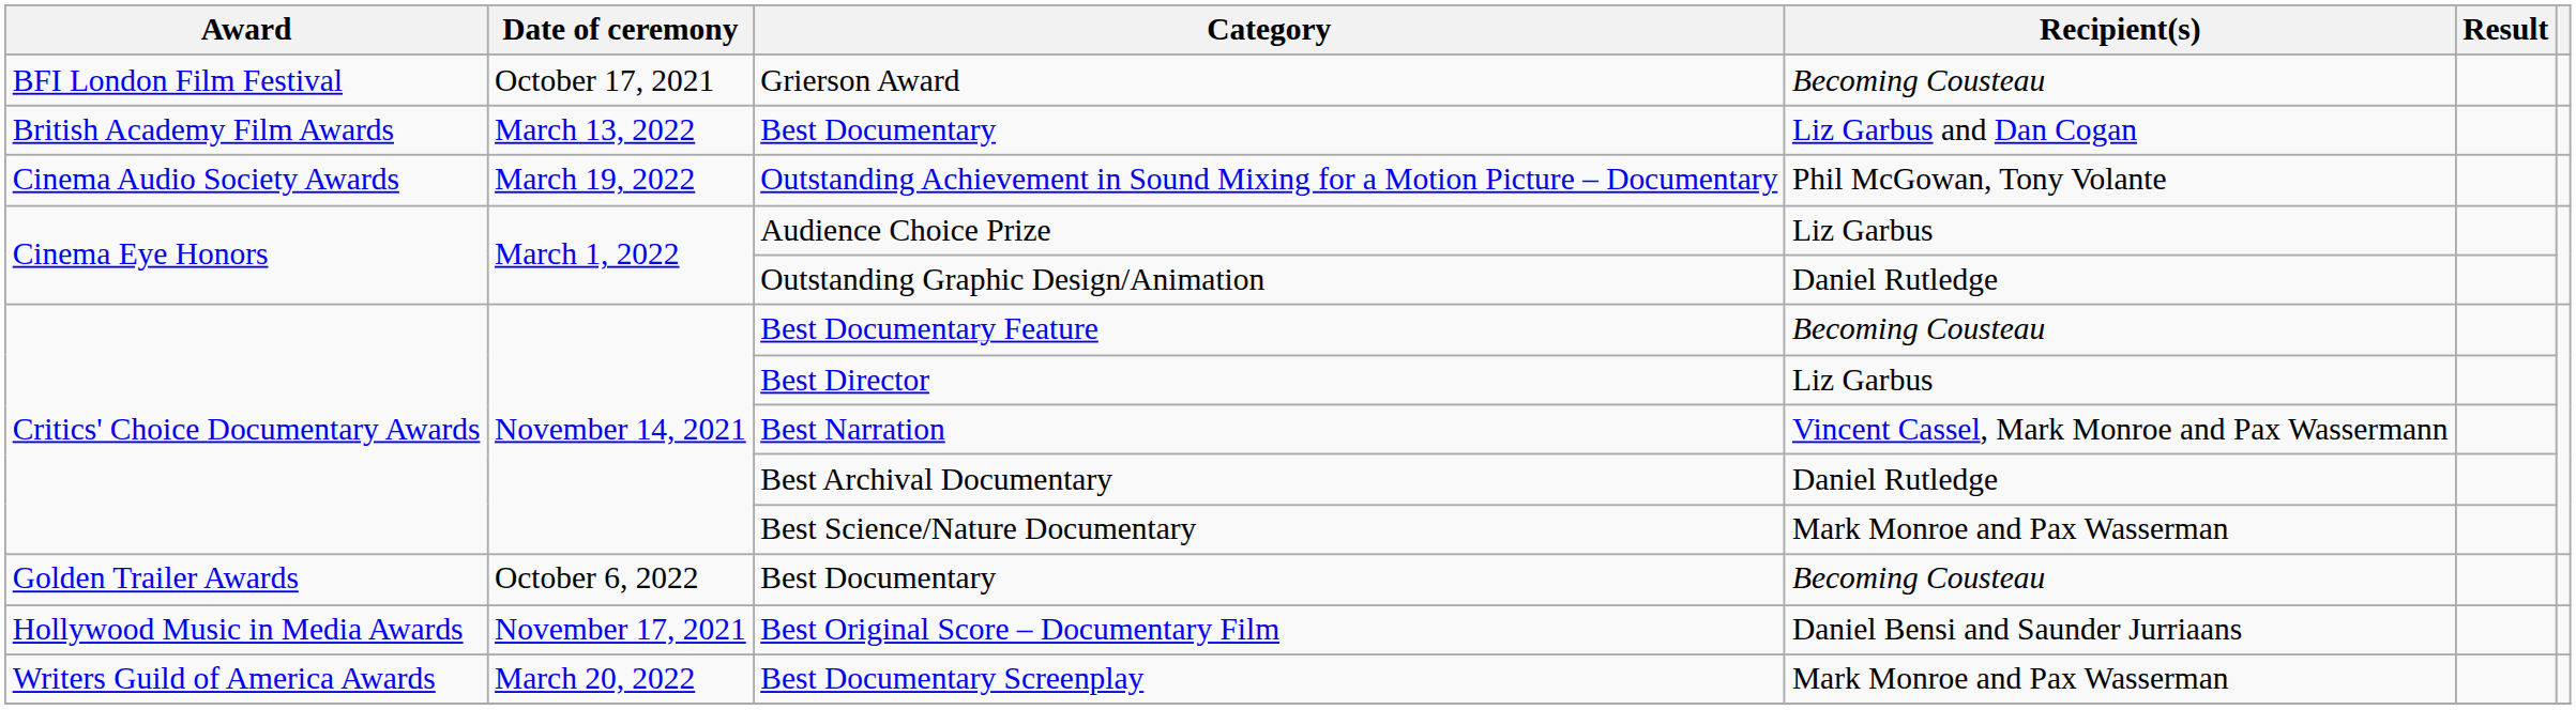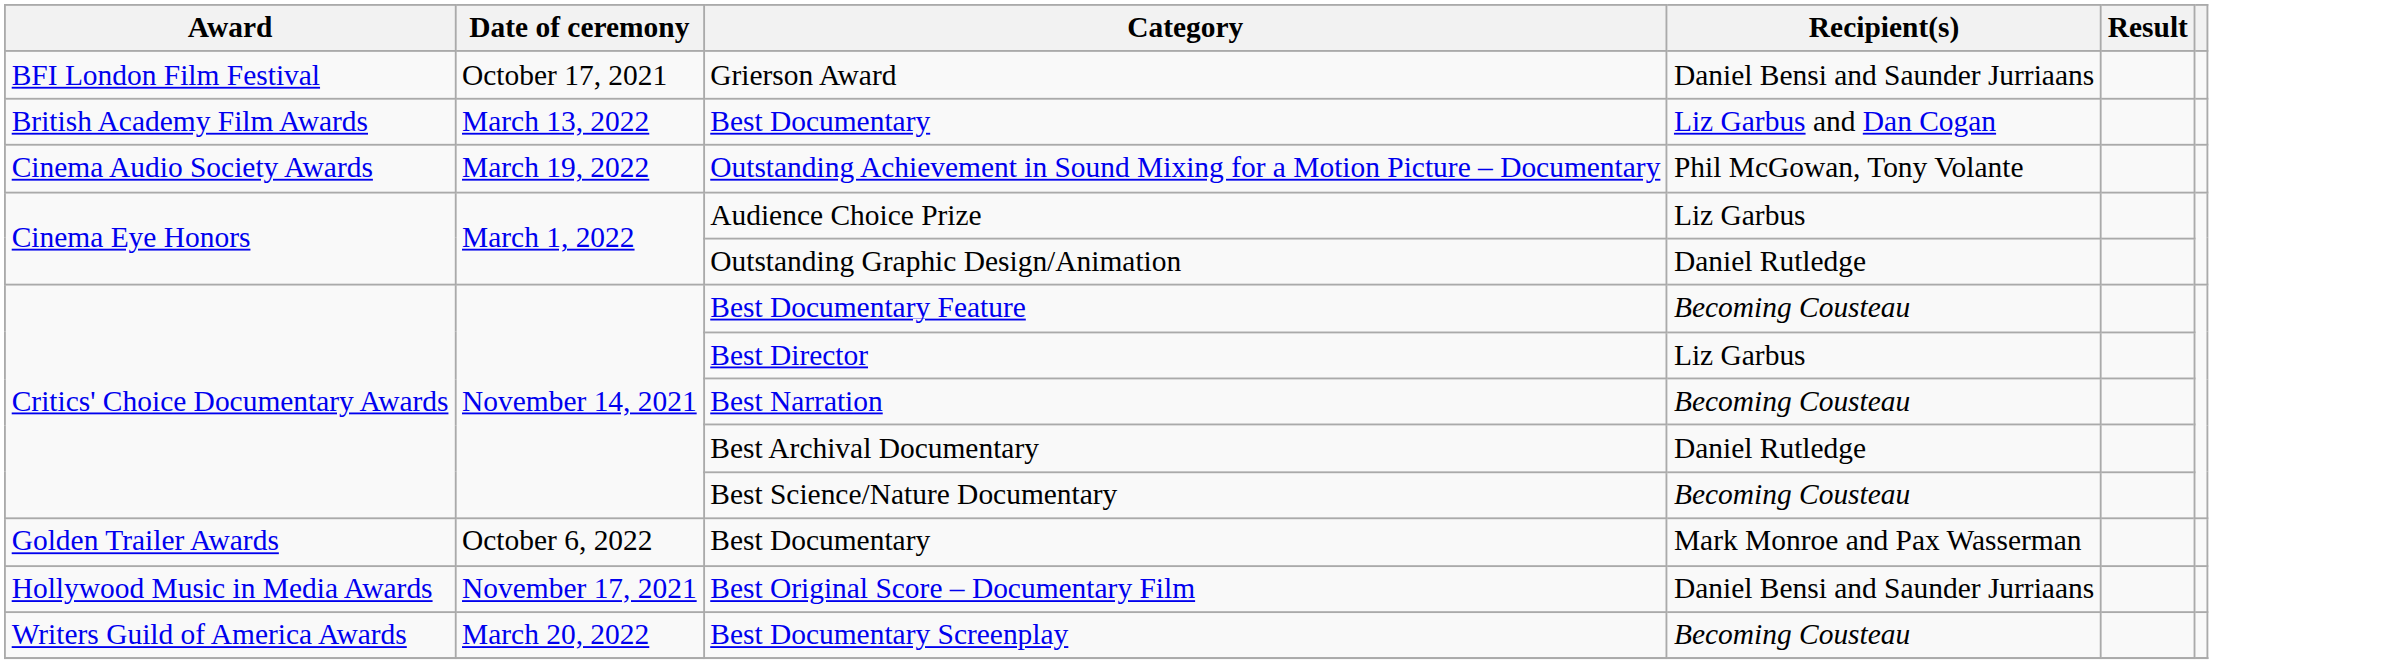Grierson Award | Recipient(s): Becoming Cousteau -> Daniel Bensi and Saunder Jurriaans
Best Narration | Recipient(s): Vincent Cassel, Mark Monroe and Pax Wassermann -> Becoming Cousteau
Best Science/Nature Documentary | Recipient(s): Mark Monroe and Pax Wasserman -> Becoming Cousteau
Golden Trailer Awards / Best Documentary | Recipient(s): Becoming Cousteau -> Mark Monroe and Pax Wasserman
Best Documentary Screenplay | Recipient(s): Mark Monroe and Pax Wasserman -> Becoming Cousteau
